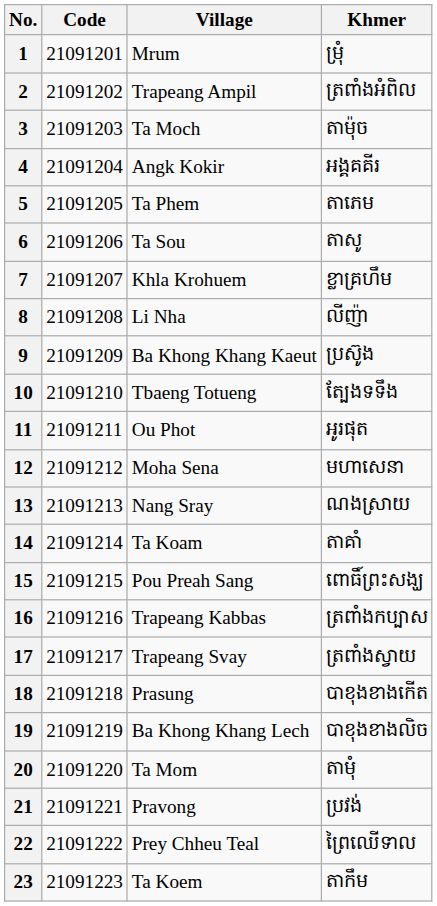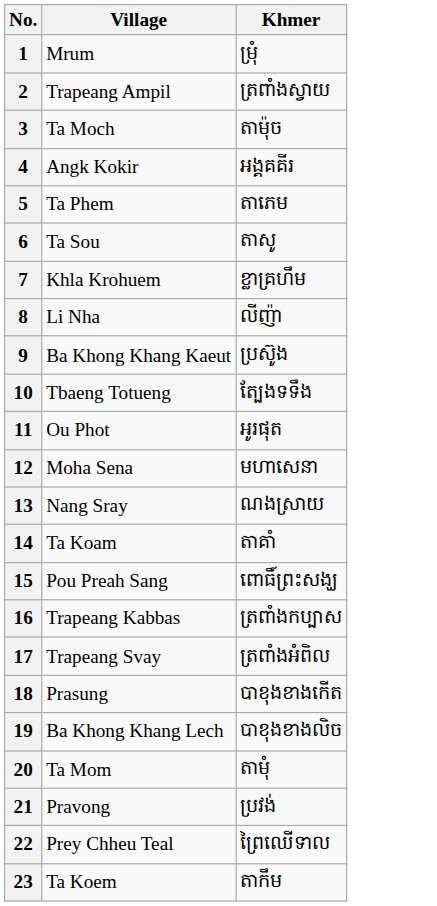- column: Code | 21091201 | 21091202 | 21091203 | 21091204 | 21091205 | 21091206 | 21091207 | 21091208 | 21091209 | 21091210 | 21091211 | 21091212 | 21091213 | 21091214 | 21091215 | 21091216 | 21091217 | 21091218 | 21091219 | 21091220 | 21091221 | 21091222 | 21091223
2 | Khmer: ត្រពាំងអំពិល -> ត្រពាំងស្វាយ
17 | Khmer: ត្រពាំងស្វាយ -> ត្រពាំងអំពិល
